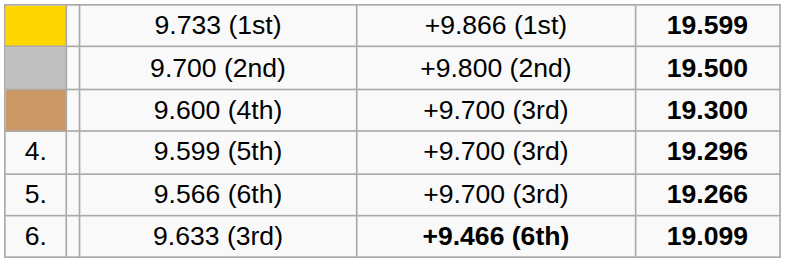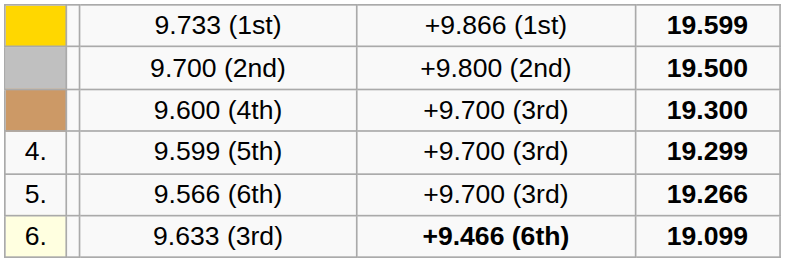9.599 (5th) | column 5: 19.296 -> 19.299
9.633 (3rd) | column 1: no background -> lightyellow background
